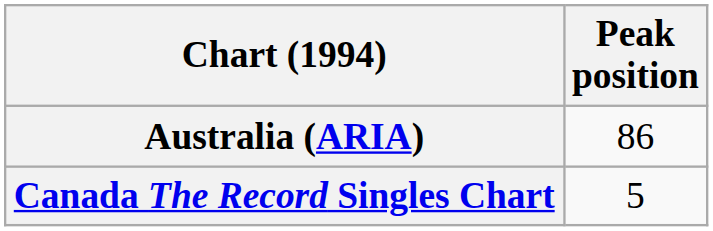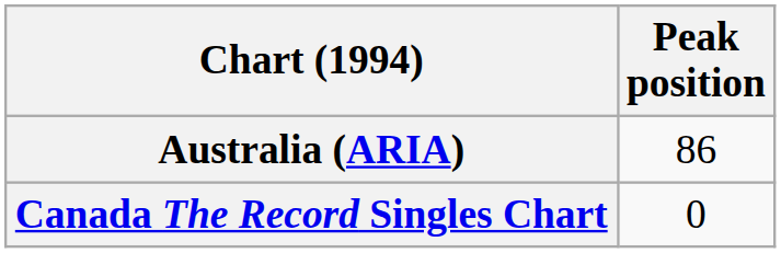Canada The Record Singles Chart | Peak position: 5 -> 0
